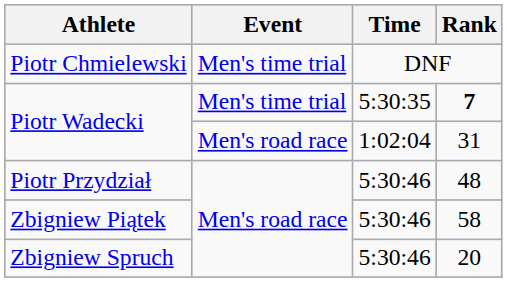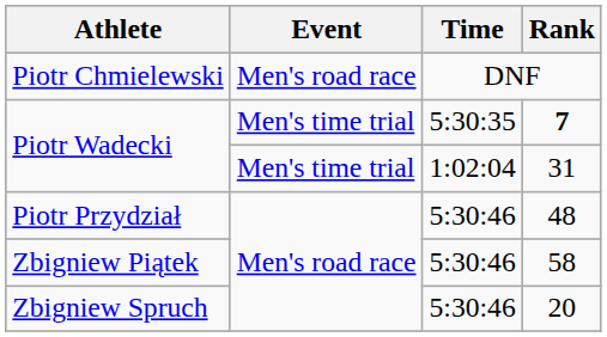DNF | Event: Men's time trial -> Men's road race
31 | Event: Men's road race -> Men's time trial
